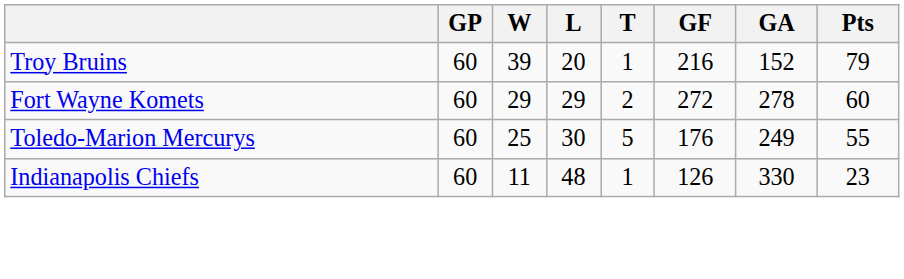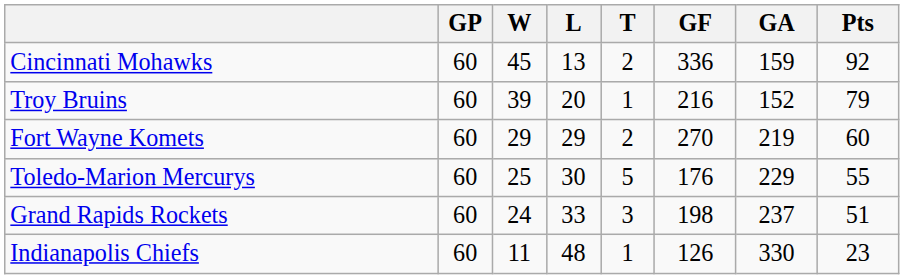+ row: Cincinnati Mohawks | 60 | 45 | 13 | 2 | 336 | 159 | 92
Fort Wayne Komets | GF: 272 -> 270
Fort Wayne Komets | GA: 278 -> 219
Toledo-Marion Mercurys | GA: 249 -> 229
+ row: Grand Rapids Rockets | 60 | 24 | 33 | 3 | 198 | 237 | 51
